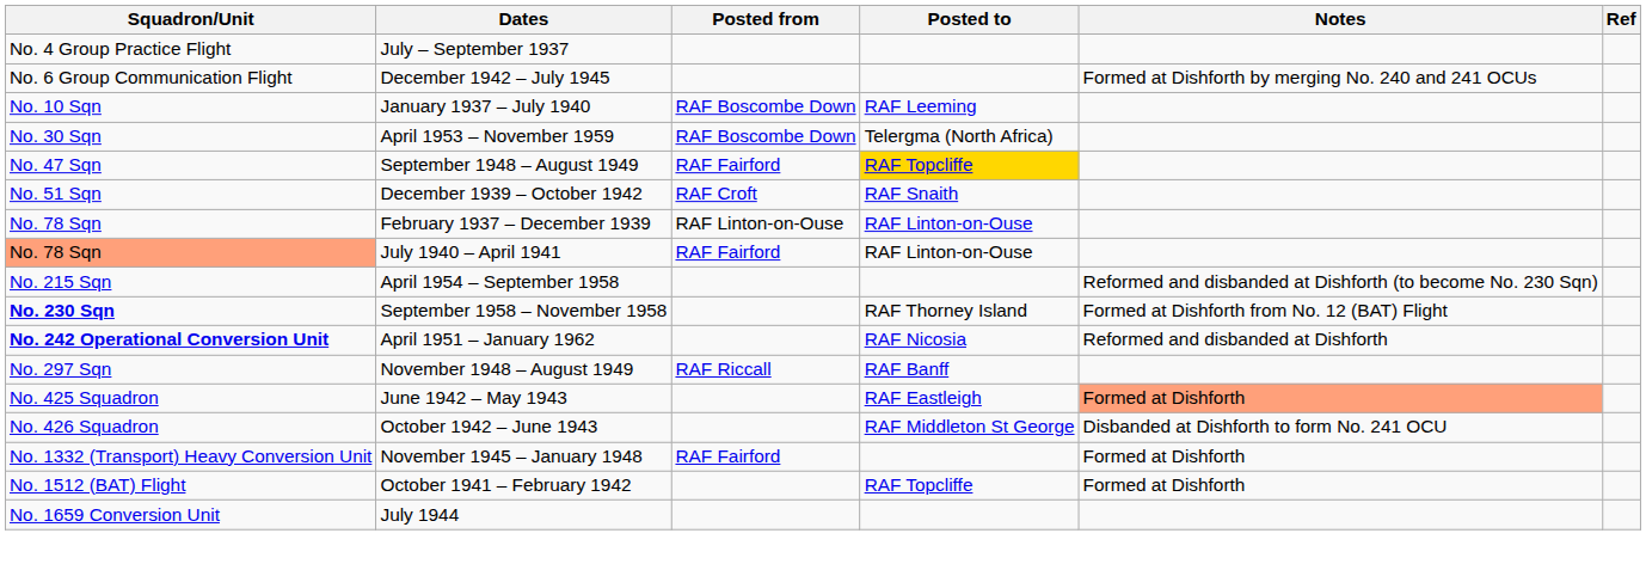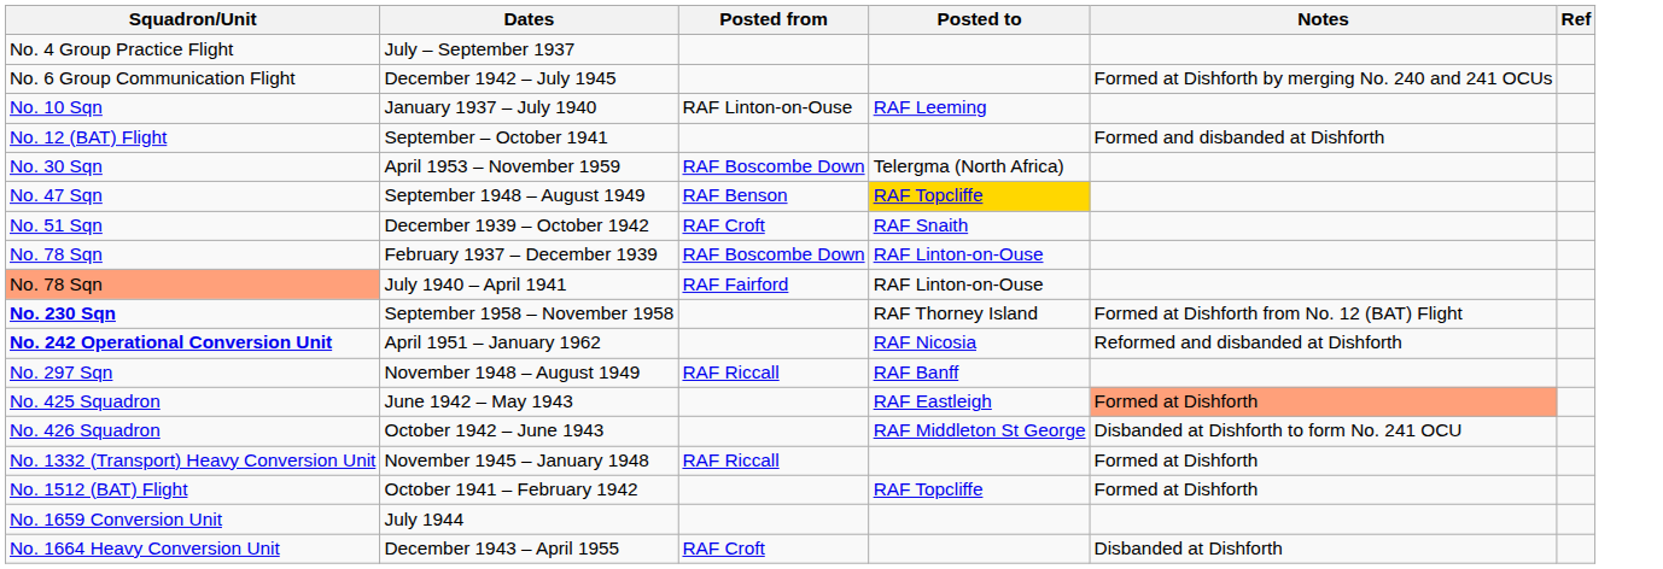January 1937 – July 1940 | Posted from: RAF Boscombe Down -> RAF Linton-on-Ouse
+ row: No. 12 (BAT) Flight | September – October 1941 | Formed and disbanded at Dishforth
September 1948 – August 1949 | Posted from: RAF Fairford -> RAF Benson
February 1937 – December 1939 | Posted from: RAF Linton-on-Ouse -> RAF Boscombe Down
- row: No. 215 Sqn | April 1954 – September 1958 | Reformed and disbanded at Dishforth (to become No. 230 Sqn)
November 1945 – January 1948 | Posted from: RAF Fairford -> RAF Riccall
+ row: No. 1664 Heavy Conversion Unit | December 1943 – April 1955 | RAF Croft | Disbanded at Dishforth
